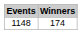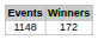1148 | Winners: 174 -> 172
